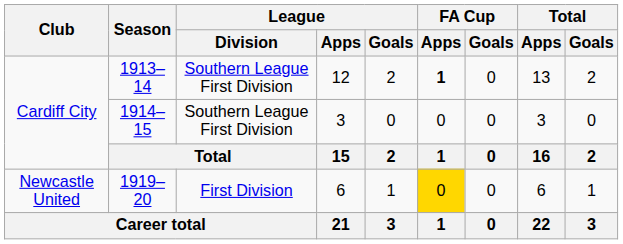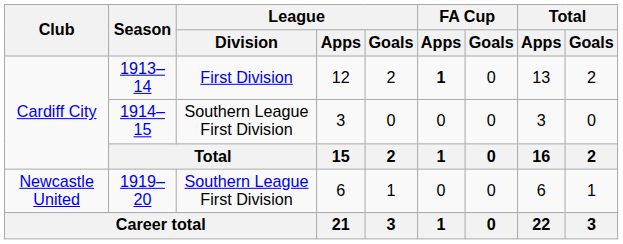1913–14 | League / Division: Southern League First Division -> First Division
1919–20 | League / Division: First Division -> Southern League First Division
1919–20 | FA Cup / Apps: gold background -> no background
